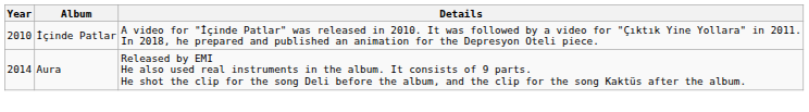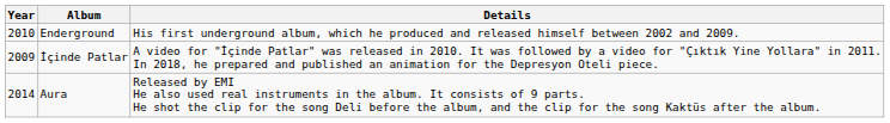+ row: 2010 | Enderground | His first underground album, which he produced and released himself between 2002 and 2009.
İçinde Patlar | Year: 2010 -> 2009
